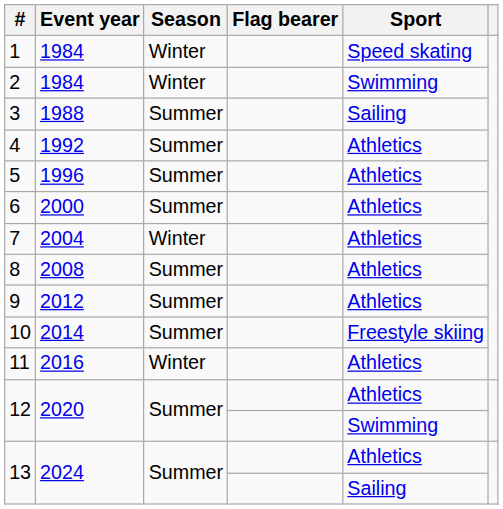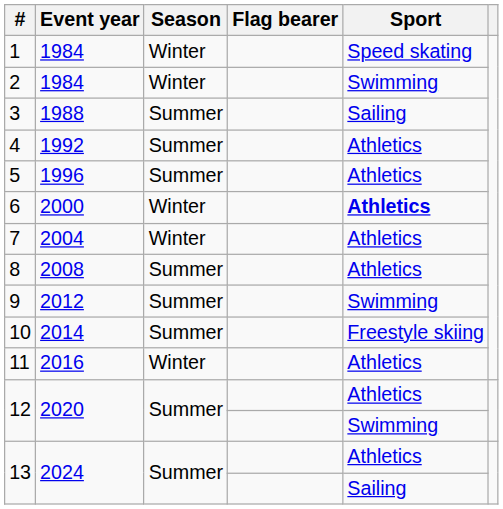6 | Season: Summer -> Winter
6 | Sport: normal -> bold
9 | Sport: Athletics -> Swimming
